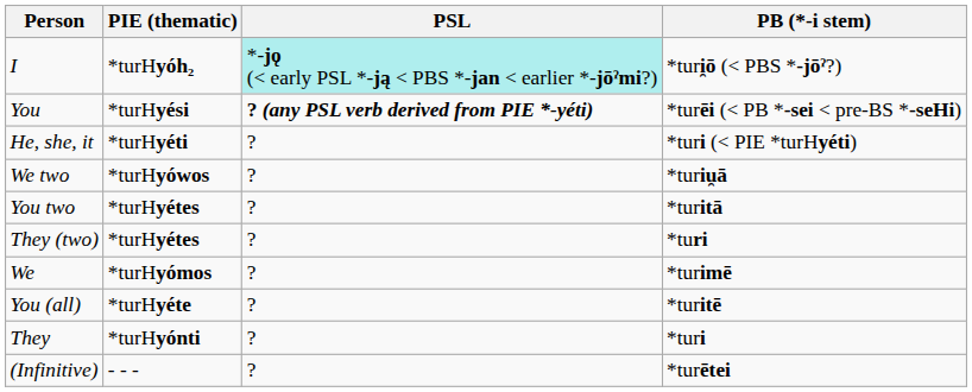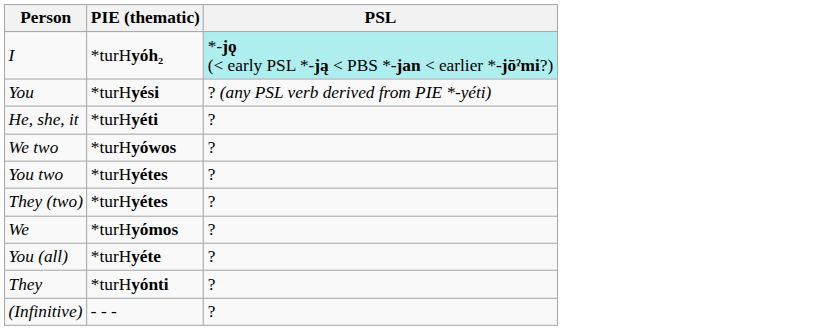- column: PB (*-i stem) | *turi̯ō (< PBS *-jōˀ?) | *turēi (< PB *-sei < pre-BS *-seHi) | *turi (< PIE *turHyéti) | *turiu̯ā | *turitā | *turi | *turimē | *turitē | *turi | *turētei
You | PSL: bold -> normal
